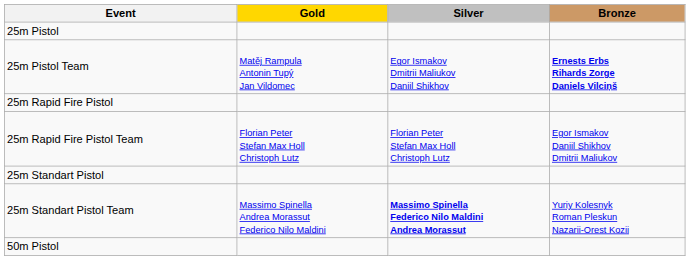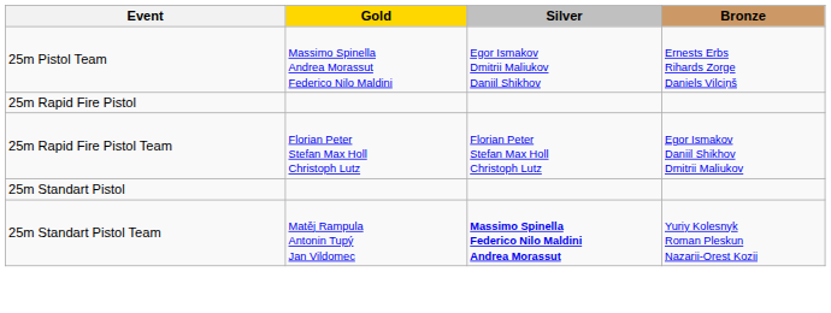- row: 25m Pistol
25m Pistol Team | Gold: Matěj Rampula Antonin Tupý Jan Vildomec -> Massimo Spinella Andrea Morassut Federico Nilo Maldini
25m Pistol Team | Bronze: bold -> normal
25m Standart Pistol Team | Gold: Massimo Spinella Andrea Morassut Federico Nilo Maldini -> Matěj Rampula Antonin Tupý Jan Vildomec
- row: 50m Pistol
